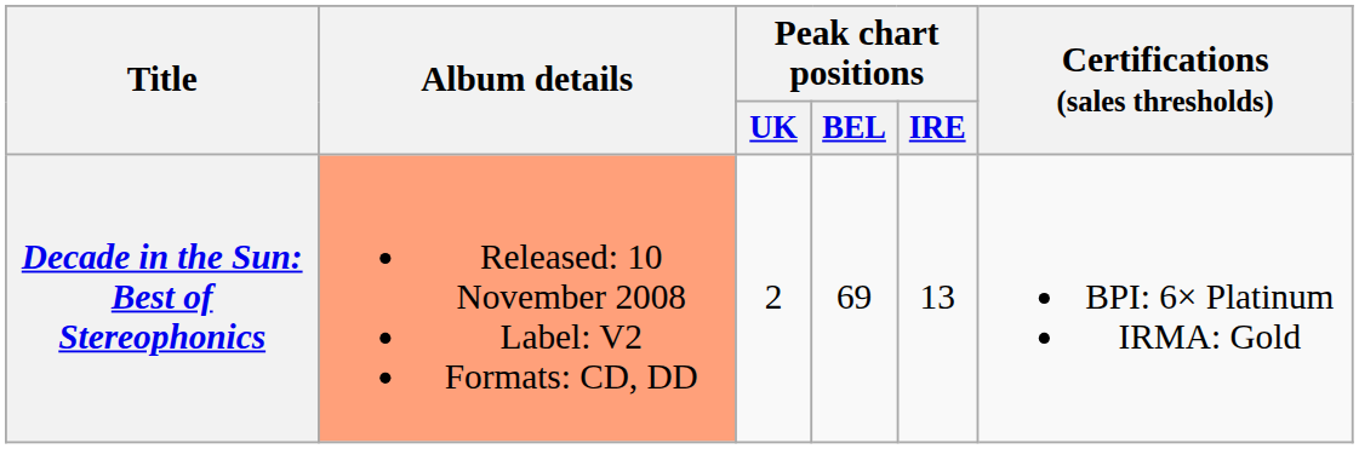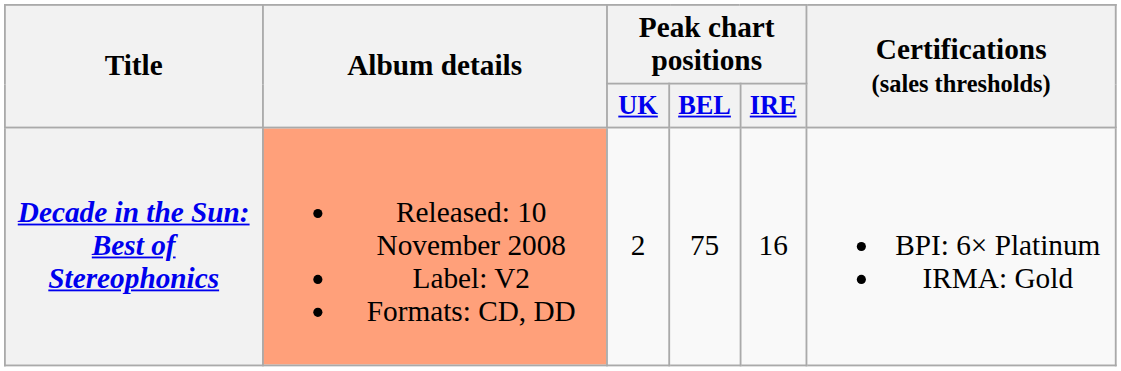Decade in the Sun: Best of Stereophonics | Peak chart positions / BEL: 69 -> 75
Decade in the Sun: Best of Stereophonics | Peak chart positions / IRE: 13 -> 16
